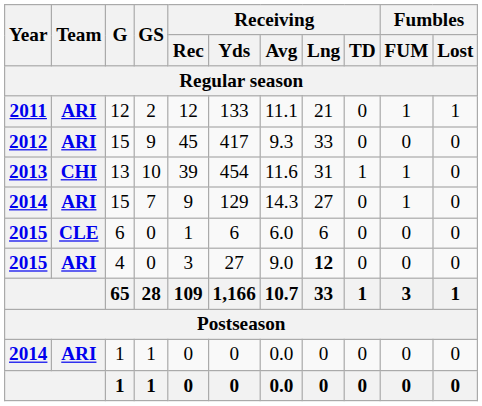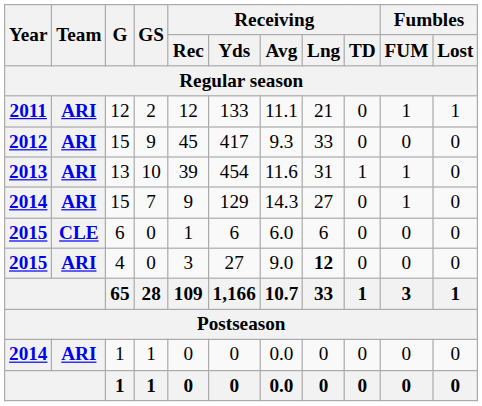13 | Team: CHI -> ARI
